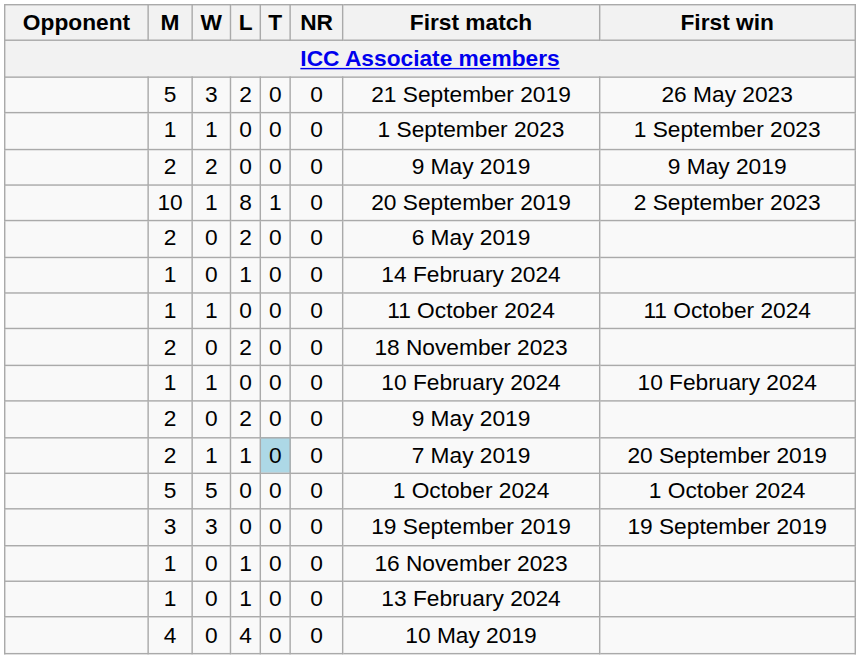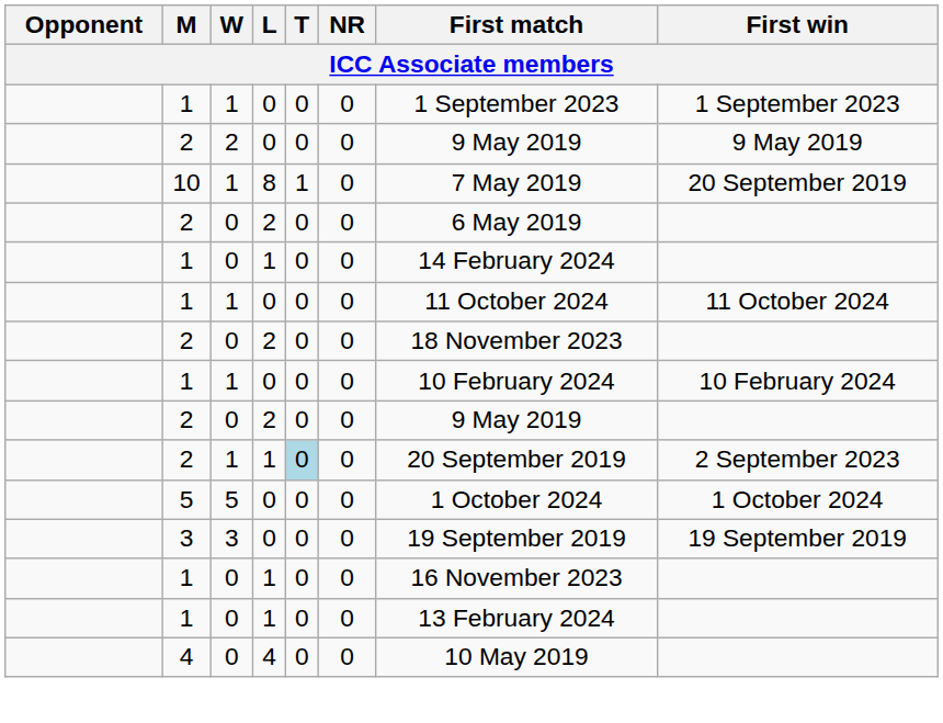- row: 5 | 3 | 2 | 0 | 0 | 21 September 2019 | 26 May 2023
10 | First match: 20 September 2019 -> 7 May 2019
10 | First win: 2 September 2023 -> 20 September 2019
2 / 1 | First match: 7 May 2019 -> 20 September 2019
2 / 1 | First win: 20 September 2019 -> 2 September 2023
